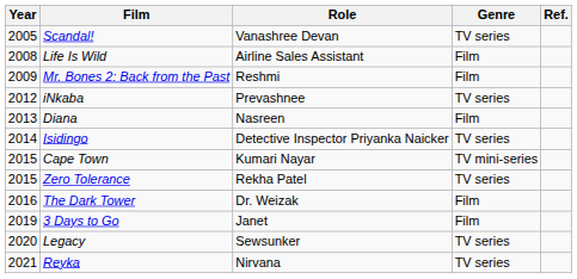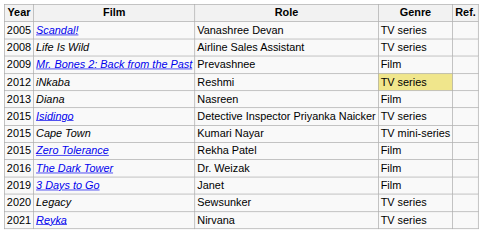Life Is Wild | Genre: Film -> TV series
Mr. Bones 2: Back from the Past | Role: Reshmi -> Prevashnee
iNkaba | Role: Prevashnee -> Reshmi
iNkaba | Genre: no background -> khaki background
Isidingo | Year: 2014 -> 2015
Zero Tolerance | Genre: TV series -> Film
